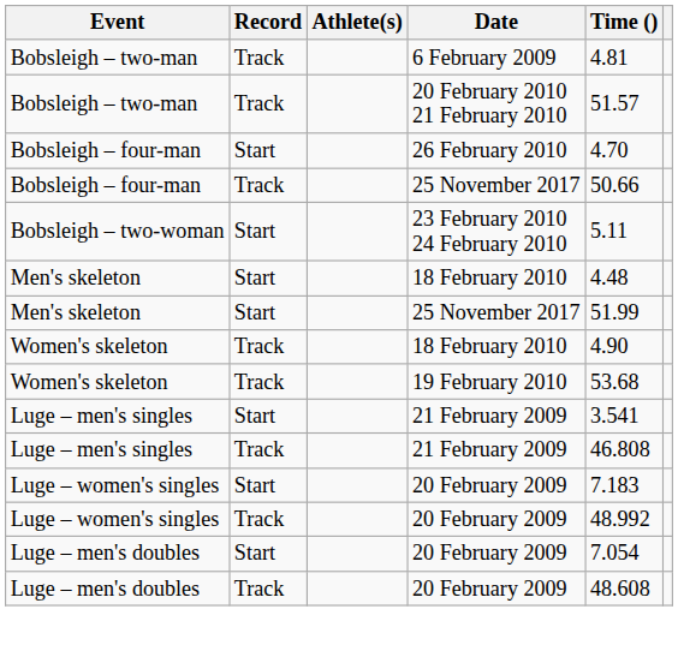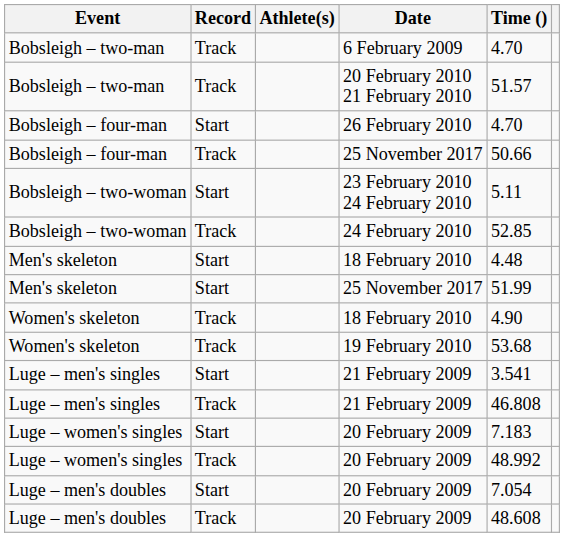6 February 2009 | Time (): 4.81 -> 4.70
+ row: Bobsleigh – two-woman | Track | 24 February 2010 | 52.85
